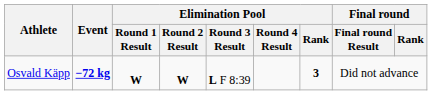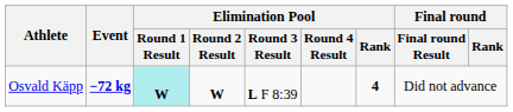Osvald Käpp | Elimination Pool / Round 1 Result: no background -> paleturquoise background
Osvald Käpp | Elimination Pool / Rank: 3 -> 4
